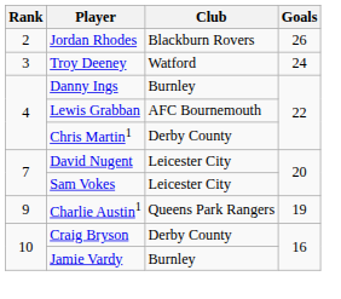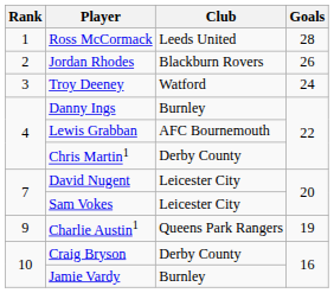+ row: 1 | Ross McCormack | Leeds United | 28
